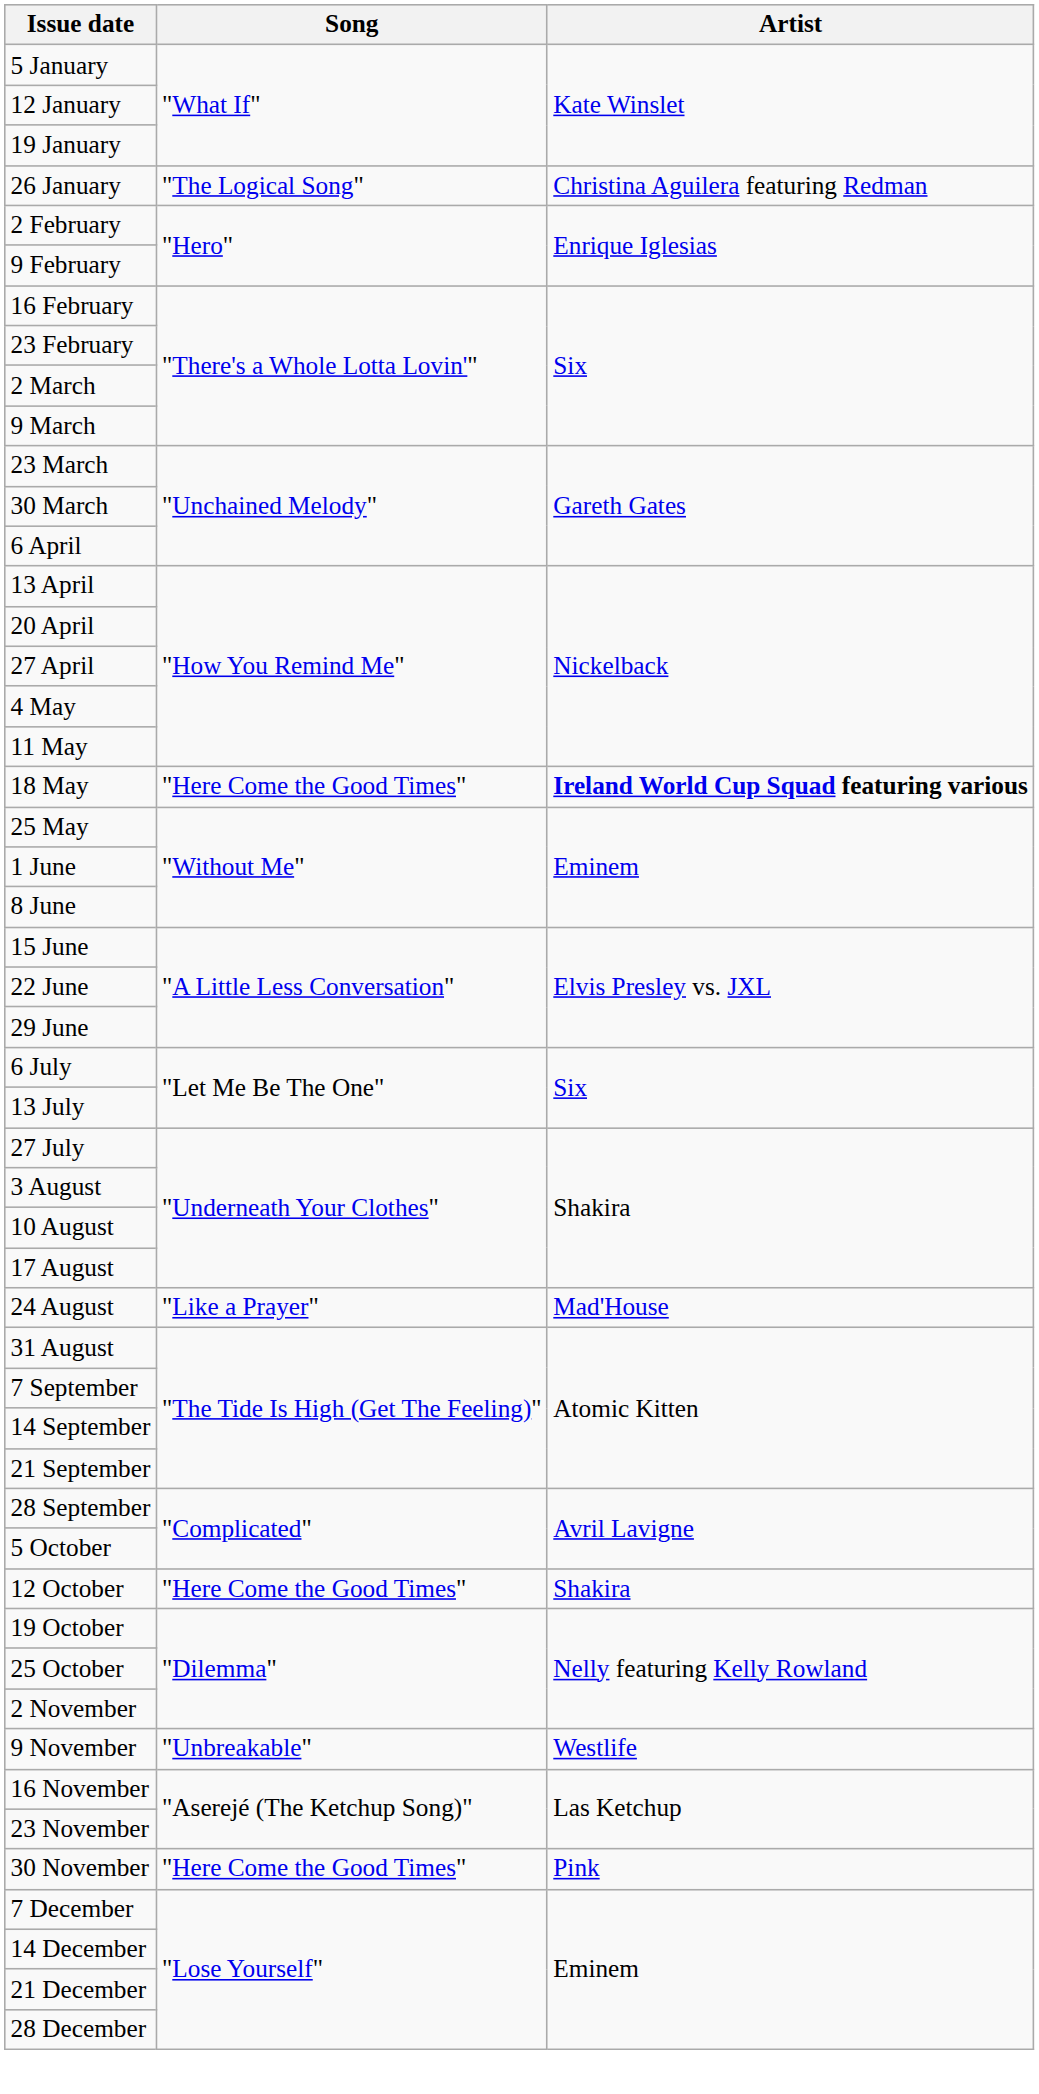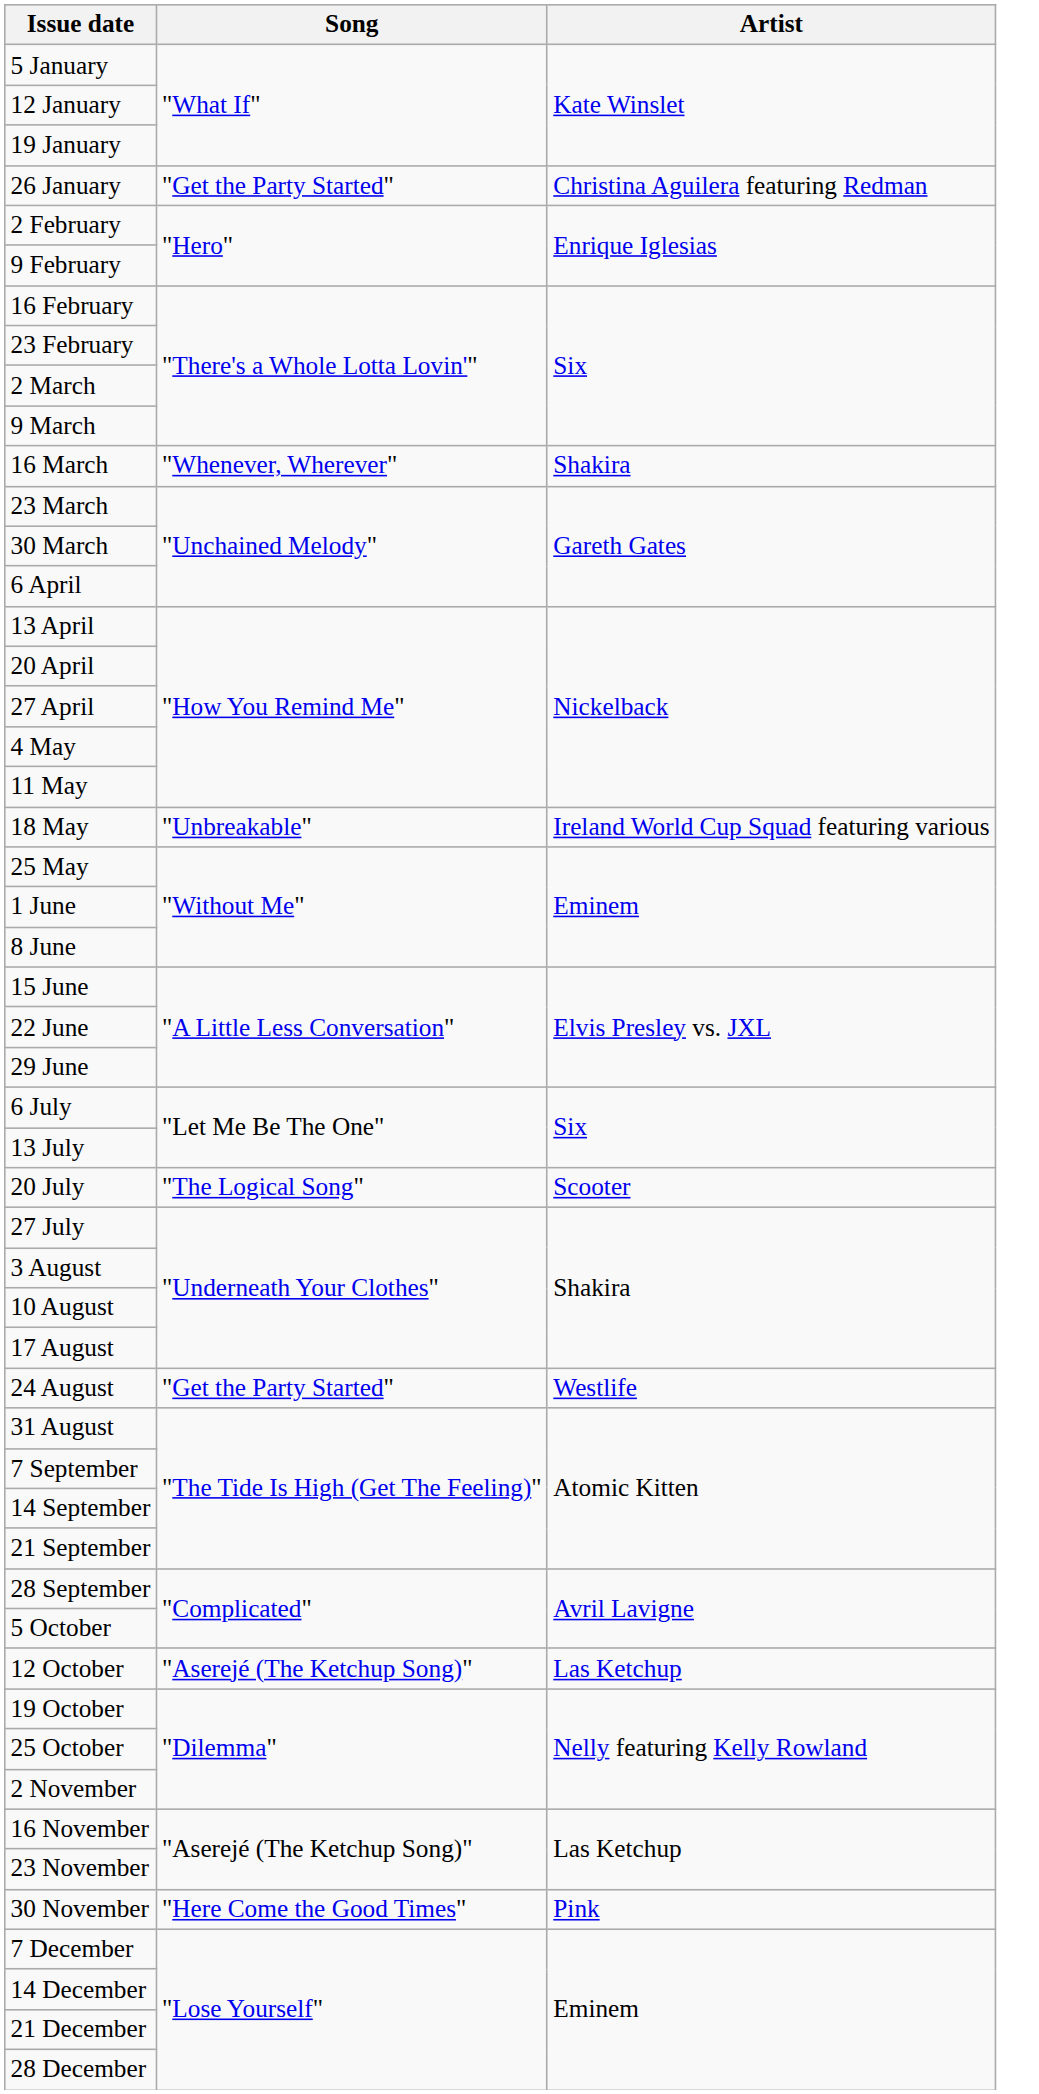26 January | Song: "The Logical Song" -> "Get the Party Started"
+ row: 16 March | "Whenever, Wherever" | Shakira
18 May | Song: "Here Come the Good Times" -> "Unbreakable"
18 May | Artist: bold -> normal
+ row: 20 July | "The Logical Song" | Scooter
24 August | Song: "Like a Prayer" -> "Get the Party Started"
24 August | Artist: Mad'House -> Westlife
12 October | Song: "Here Come the Good Times" -> "Aserejé (The Ketchup Song)"
12 October | Artist: Shakira -> Las Ketchup
- row: 9 November | "Unbreakable" | Westlife
